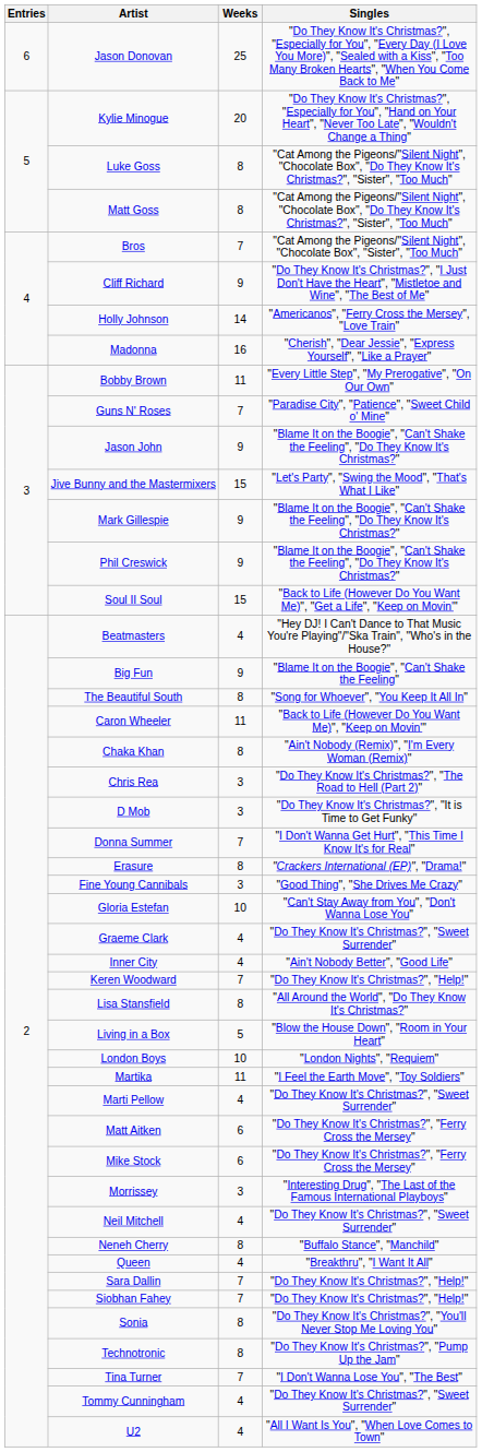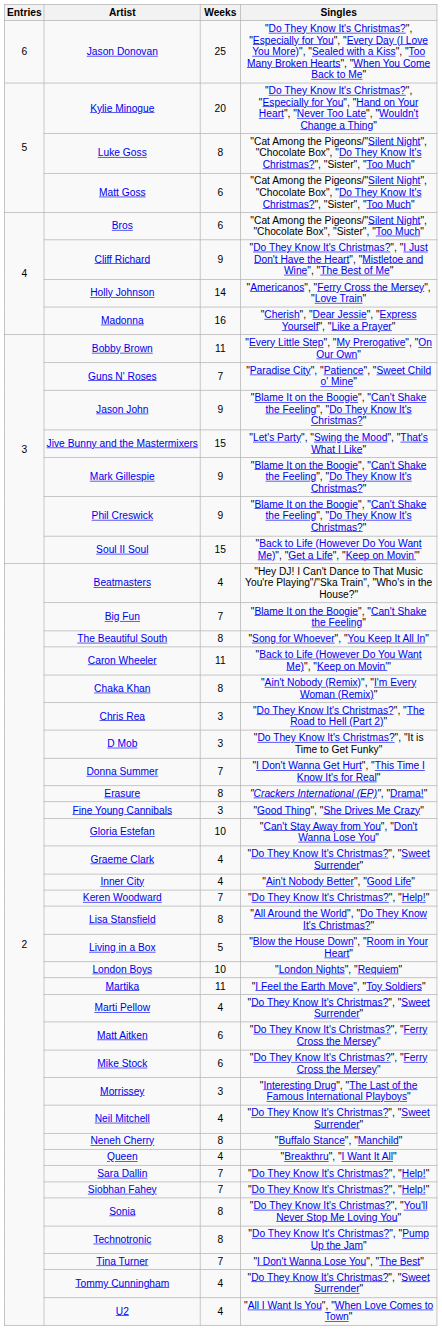Matt Goss | Weeks: 8 -> 6
Bros | Weeks: 7 -> 6
Big Fun | Weeks: 9 -> 7
